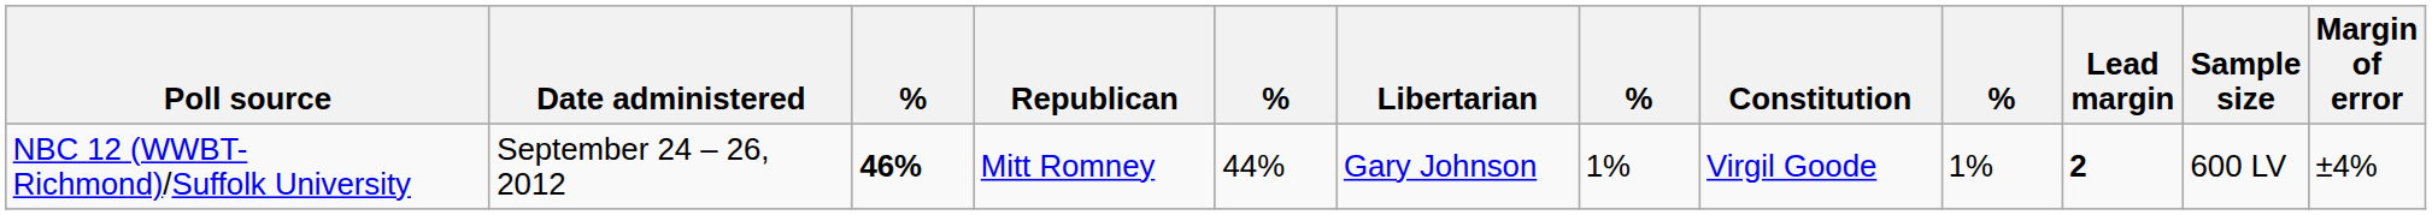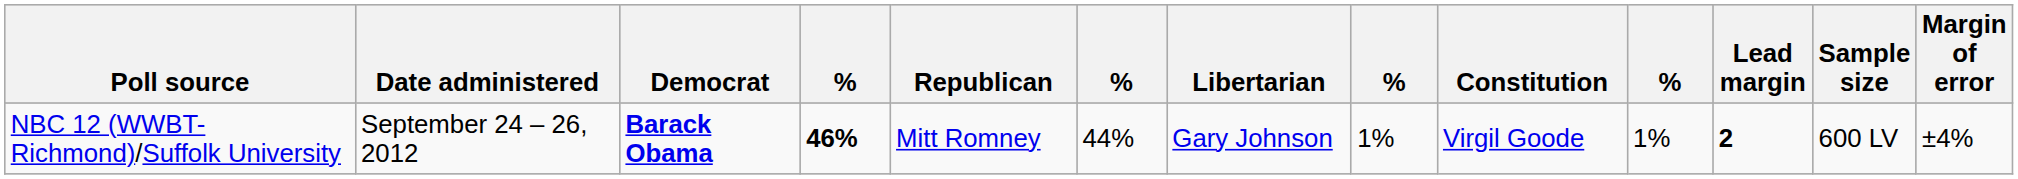+ column: Democrat | Barack Obama
